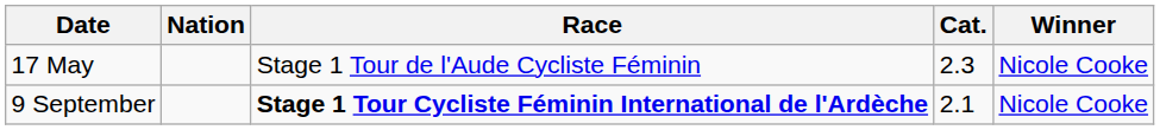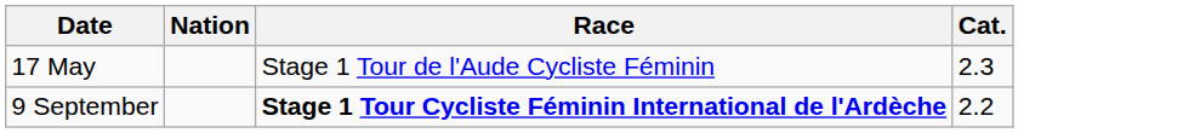- column: Winner | Nicole Cooke | Nicole Cooke
9 September | Cat.: 2.1 -> 2.2
